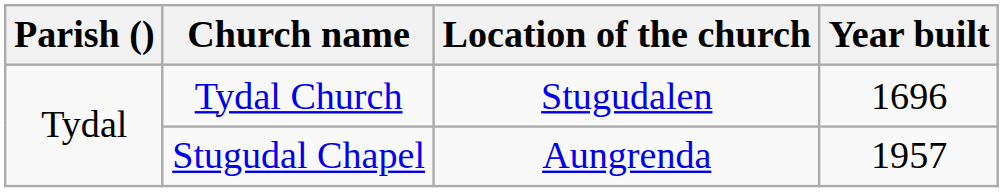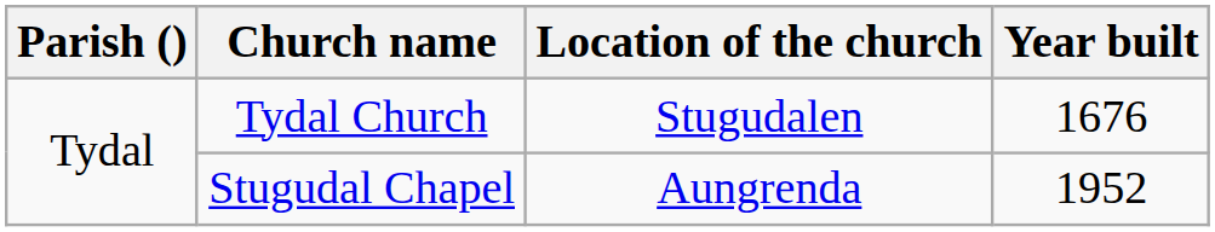Tydal Church | Year built: 1696 -> 1676
Stugudal Chapel | Year built: 1957 -> 1952
